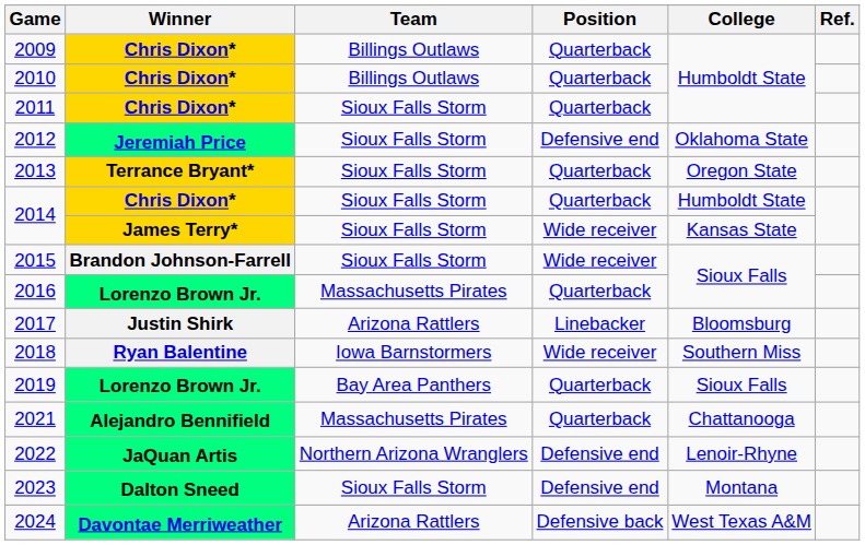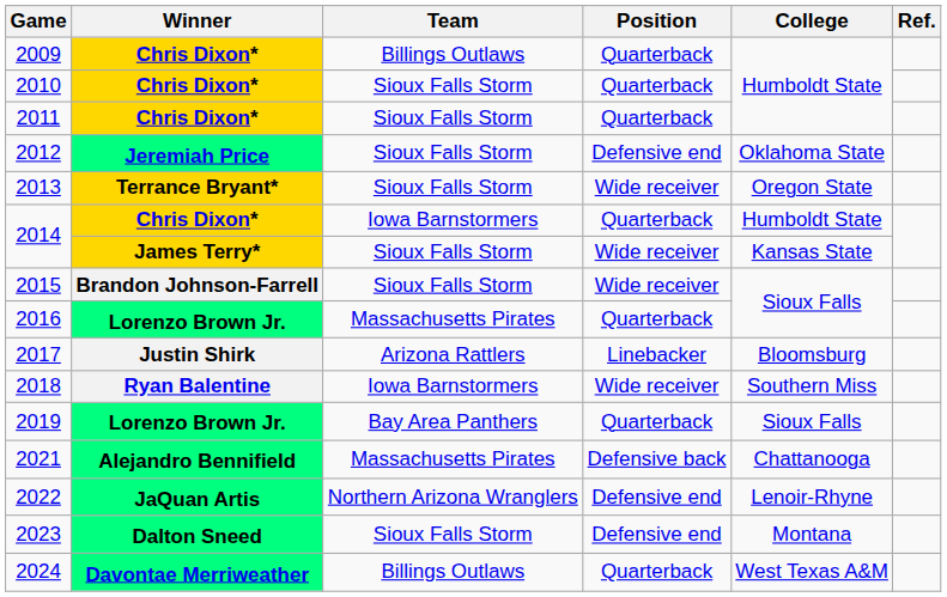2010 | Team: Billings Outlaws -> Sioux Falls Storm
2013 | Position: Quarterback -> Wide receiver
2014 / Chris Dixon* | Team: Sioux Falls Storm -> Iowa Barnstormers
2021 | Position: Quarterback -> Defensive back
2024 | Team: Arizona Rattlers -> Billings Outlaws
2024 | Position: Defensive back -> Quarterback
